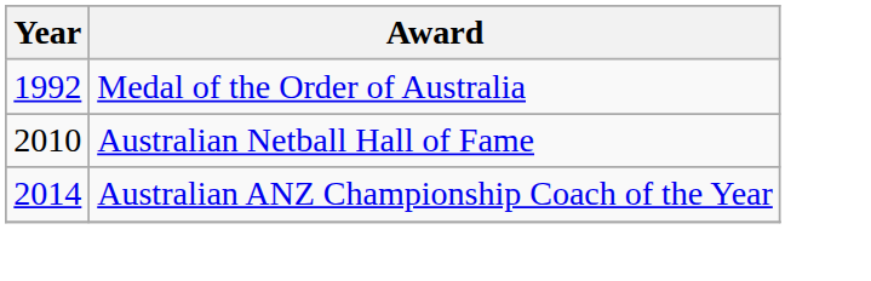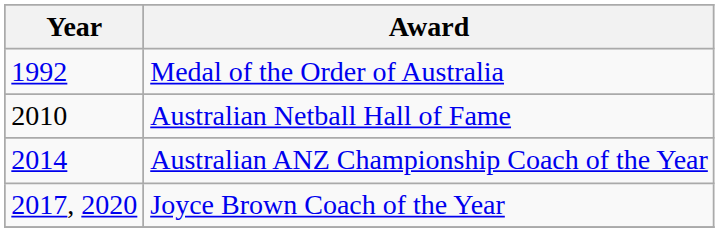+ row: 2017, 2020 | Joyce Brown Coach of the Year
